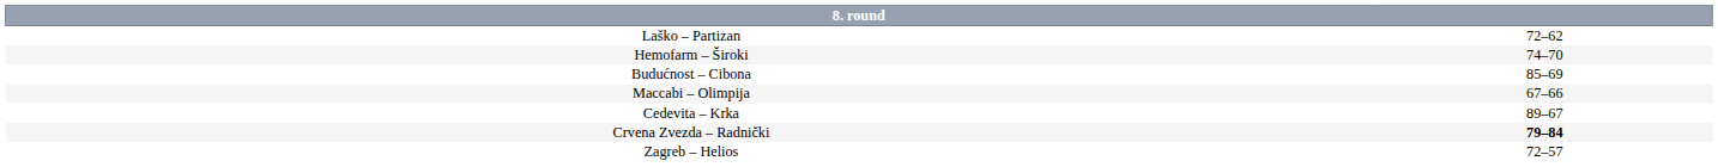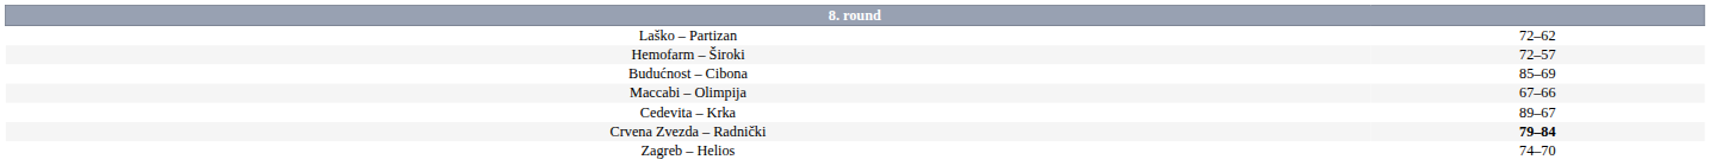Hemofarm – Široki | column 2: 74–70 -> 72–57
Zagreb – Helios | column 2: 72–57 -> 74–70
